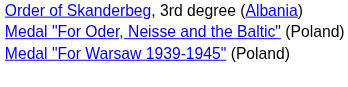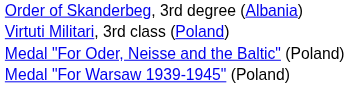+ row: Virtuti Militari, 3rd class (Poland)
